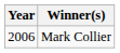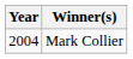Mark Collier | Year: 2006 -> 2004
